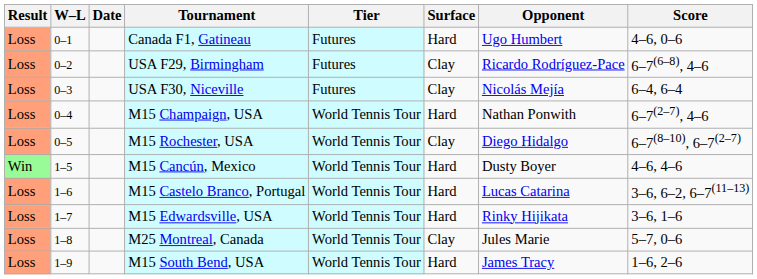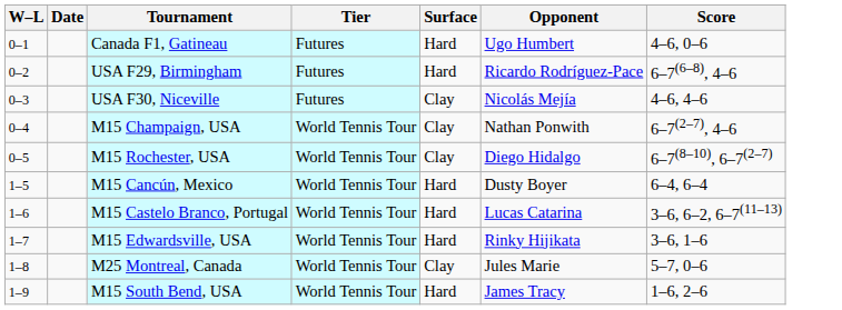- column: Result | Loss | Loss | Loss | Loss | Loss | Win | Loss | Loss | Loss | Loss
USA F29, Birmingham | Surface: Clay -> Hard
USA F30, Niceville | Score: 6–4, 6–4 -> 4–6, 4–6
M15 Champaign, USA | Surface: Hard -> Clay
M15 Cancún, Mexico | Score: 4–6, 4–6 -> 6–4, 6–4
